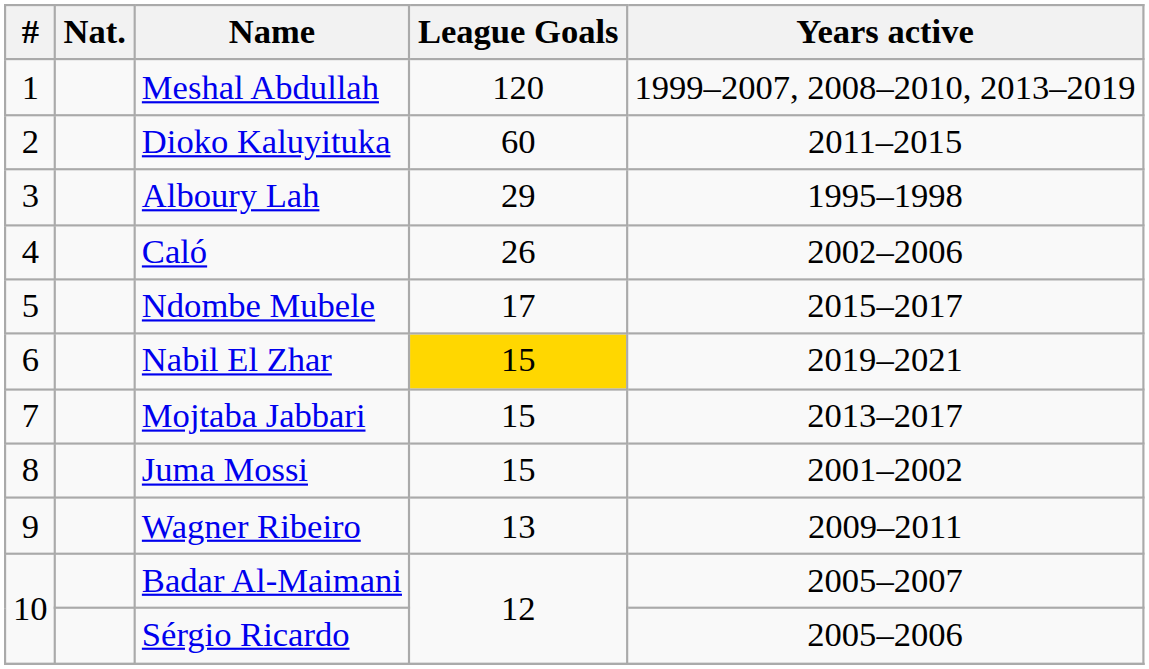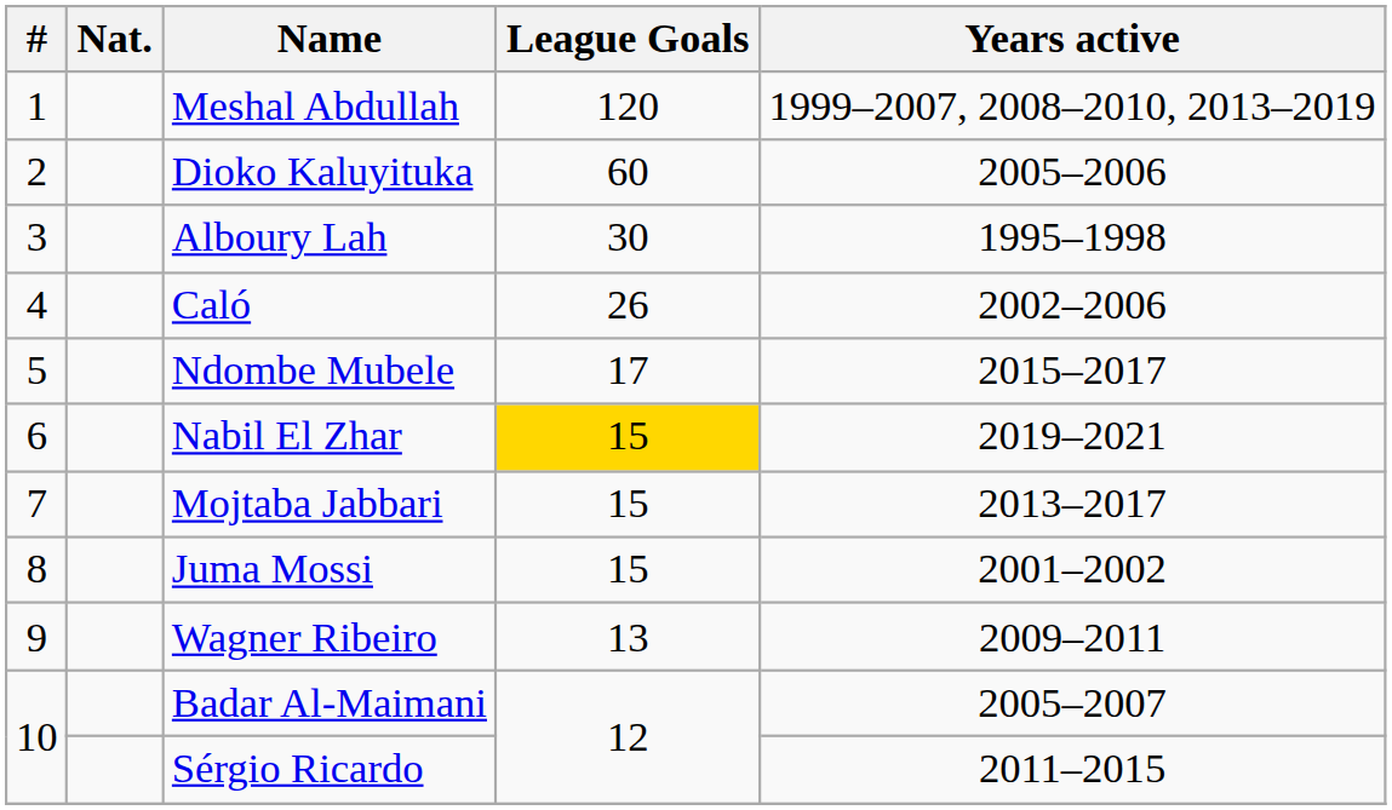Dioko Kaluyituka | Years active: 2011–2015 -> 2005–2006
Alboury Lah | League Goals: 29 -> 30
Sérgio Ricardo | Years active: 2005–2006 -> 2011–2015
